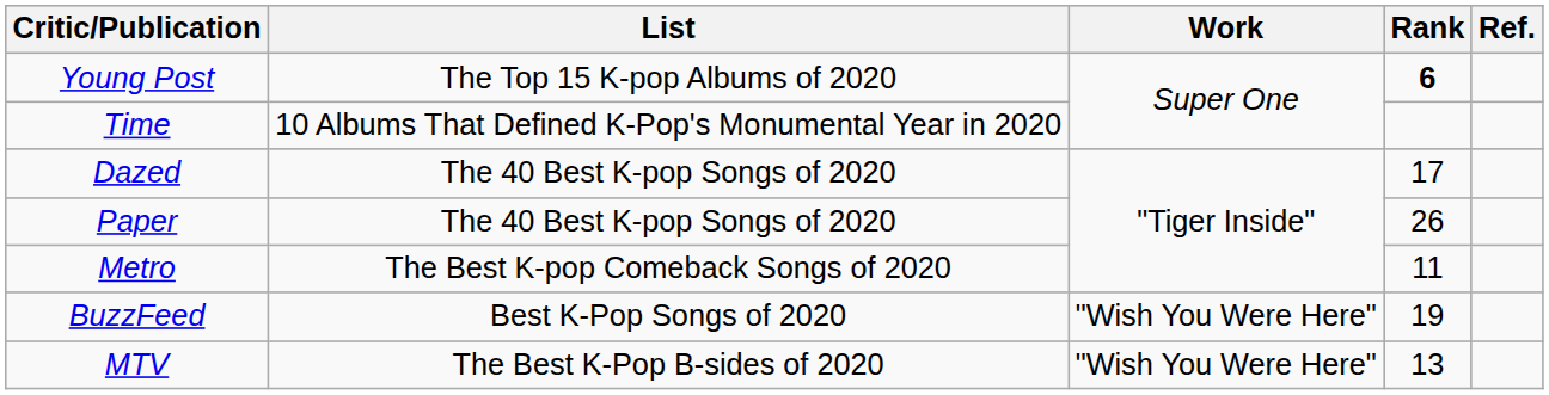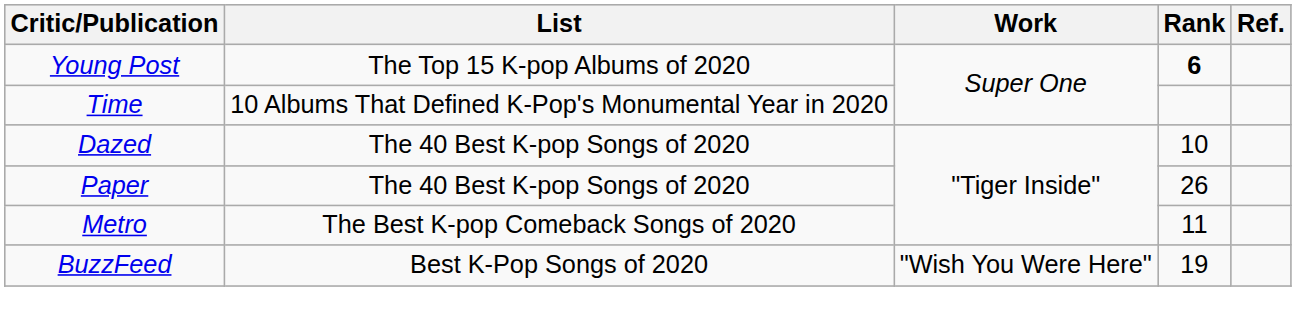Dazed | Rank: 17 -> 10
- row: MTV | The Best K-Pop B-sides of 2020 | "Wish You Were Here" | 13
